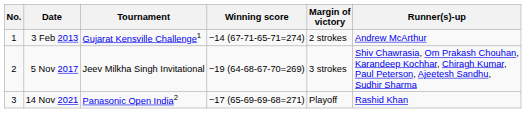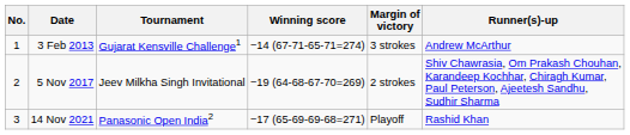3 Feb 2013 | Margin of victory: 2 strokes -> 3 strokes
5 Nov 2017 | Margin of victory: 3 strokes -> 2 strokes
